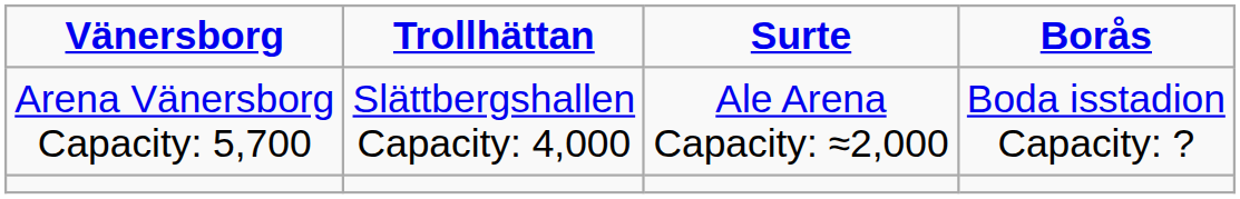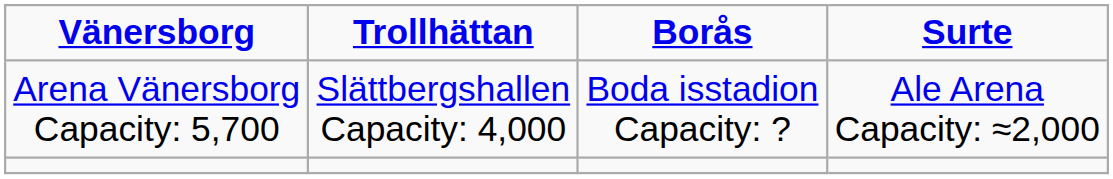columns swapped: Surte <-> Borås
